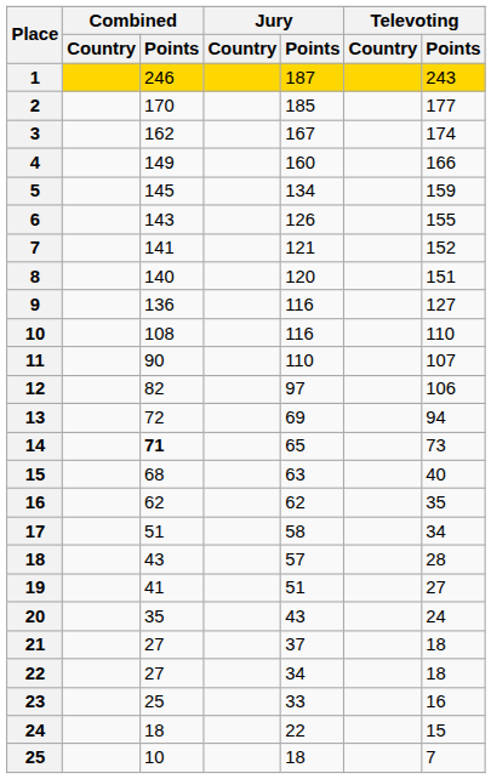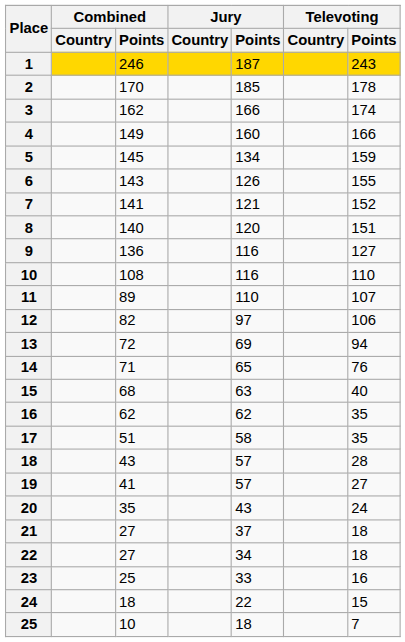2 | Televoting / Points: 177 -> 178
3 | Jury / Points: 167 -> 166
11 | Combined / Points: 90 -> 89
14 | Combined / Points: bold -> normal
14 | Televoting / Points: 73 -> 76
17 | Televoting / Points: 34 -> 35
19 | Jury / Points: 51 -> 57
